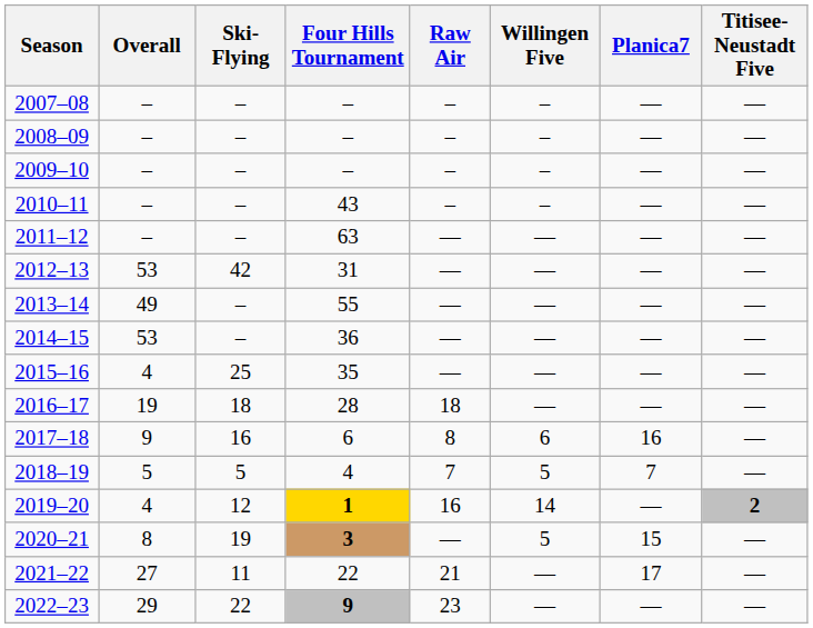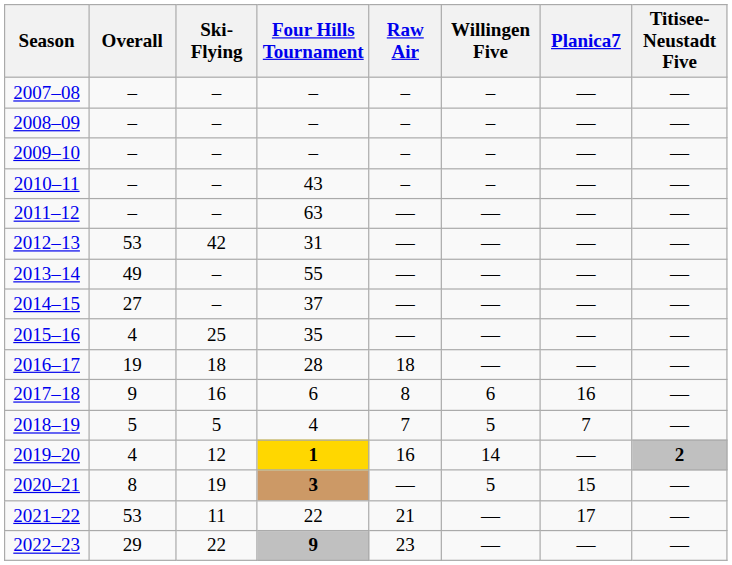2014–15 | Overall: 53 -> 27
2014–15 | Four Hills Tournament: 36 -> 37
2021–22 | Overall: 27 -> 53
